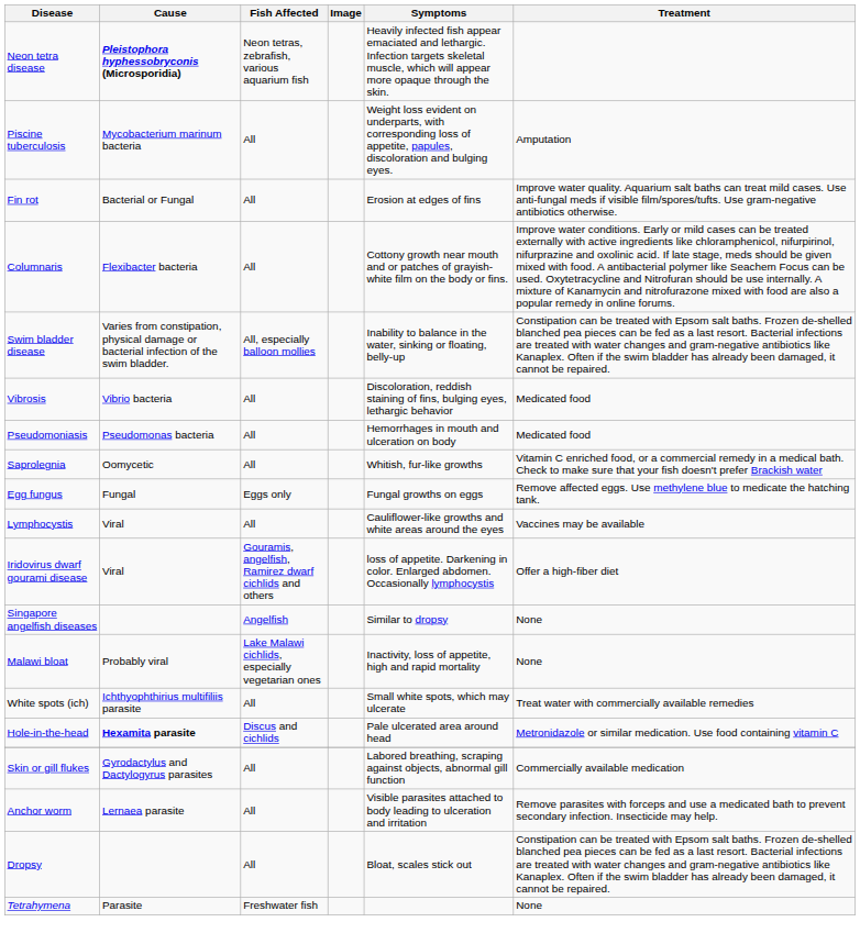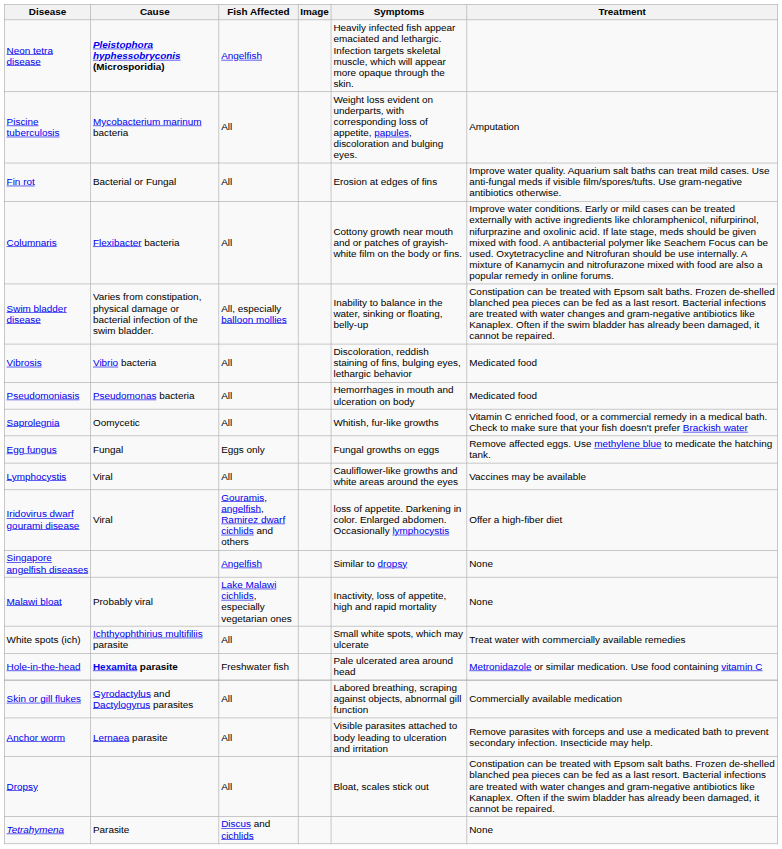Neon tetra disease | Fish Affected: Neon tetras, zebrafish, various aquarium fish -> Angelfish
Hole-in-the-head | Fish Affected: Discus and cichlids -> Freshwater fish
Tetrahymena | Fish Affected: Freshwater fish -> Discus and cichlids
